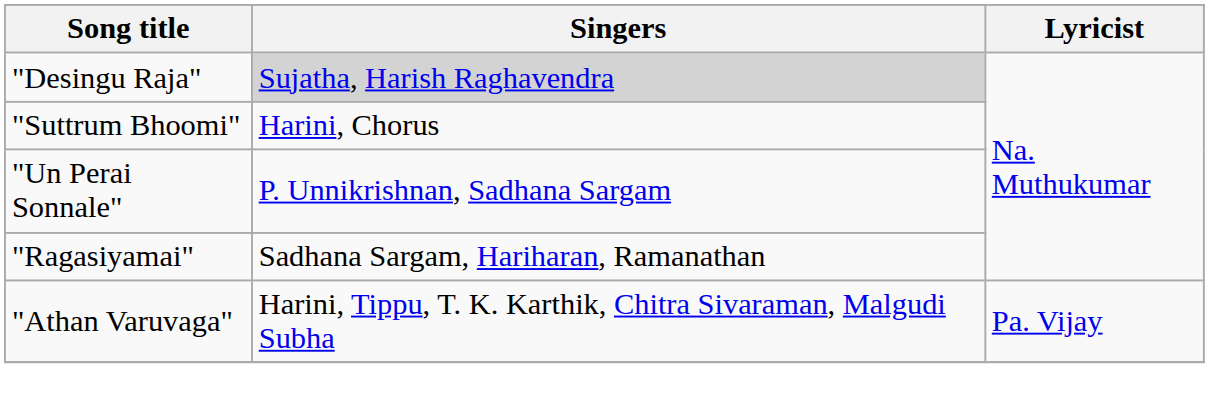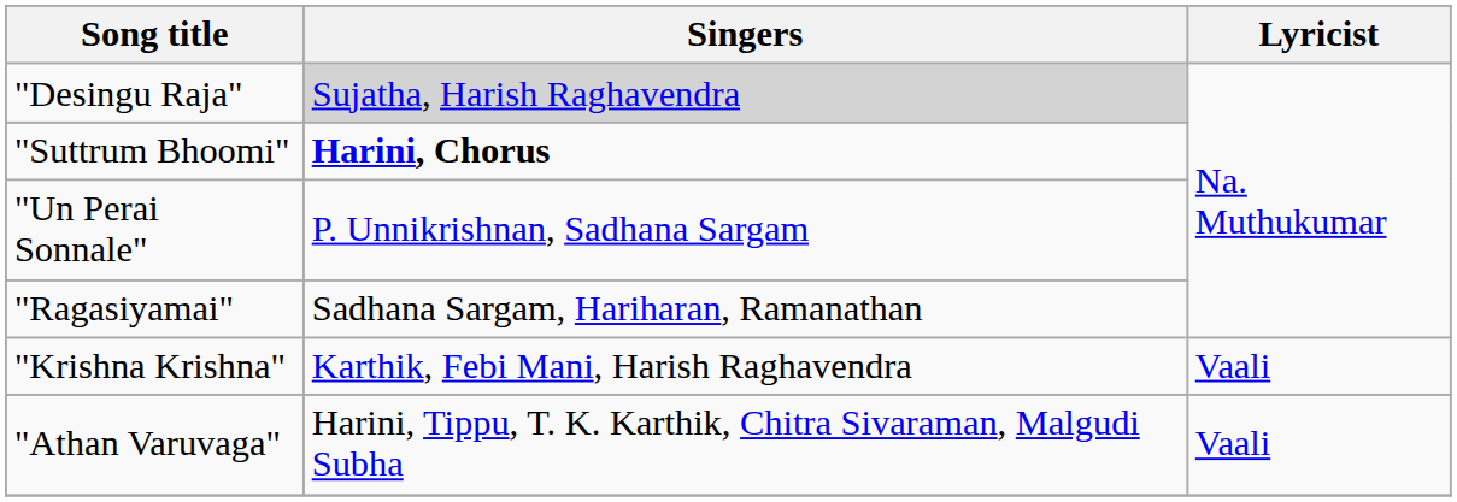"Suttrum Bhoomi" | Singers: normal -> bold
+ row: "Krishna Krishna" | Karthik, Febi Mani, Harish Raghavendra | Vaali
"Athan Varuvaga" | Lyricist: Pa. Vijay -> Vaali
